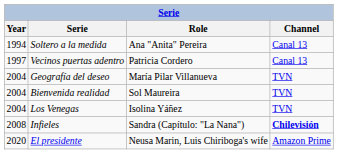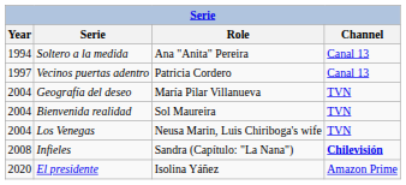Los Venegas | Role: Isolina Yáñez -> Neusa Marin, Luis Chiriboga's wife
El presidente | Role: Neusa Marin, Luis Chiriboga's wife -> Isolina Yáñez
